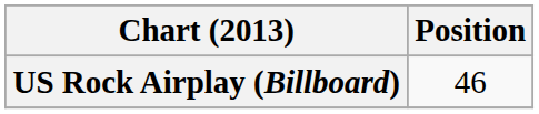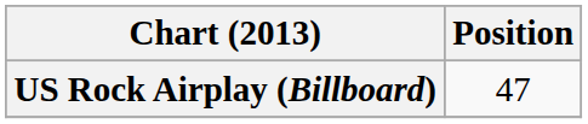US Rock Airplay (Billboard) | Position: 46 -> 47
